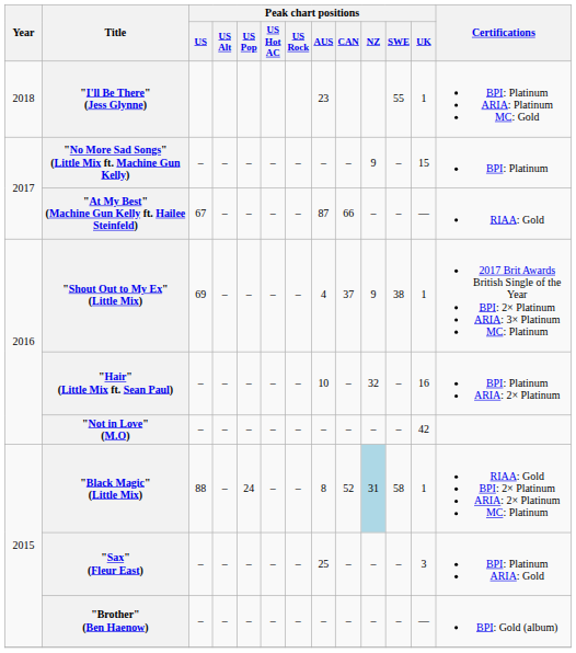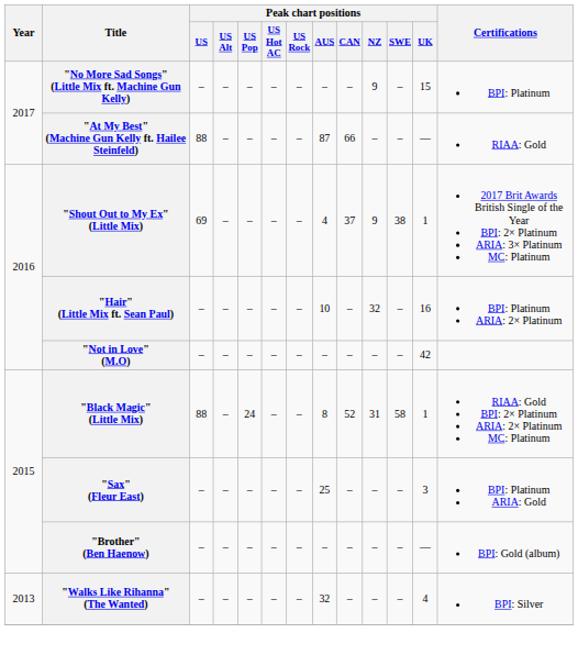- row: 2018 | "I'll Be There" (Jess Glynne) | 23 | 55 | 1 | BPI: Platinum ARIA: Platinum MC: Gold
"At My Best" (Machine Gun Kelly ft. Hailee Steinfeld) | Peak chart positions / US: 67 -> 88
"Black Magic" (Little Mix) | Peak chart positions / NZ: lightblue background -> no background
+ row: 2013 | "Walks Like Rihanna" (The Wanted) | – | – | – | – | – | 32 | – | – | – | 4 | BPI: Silver
